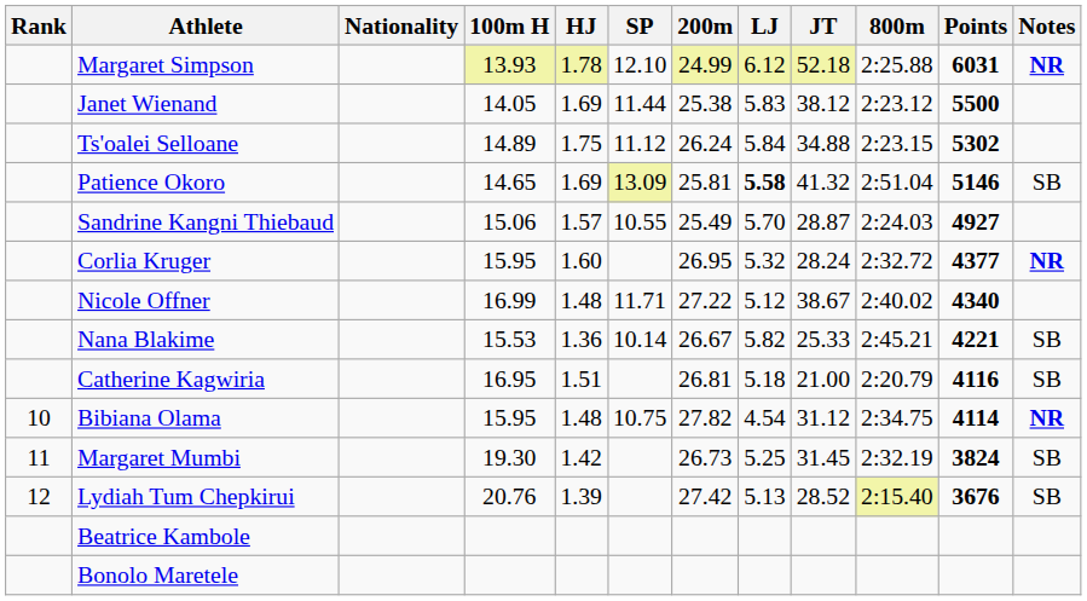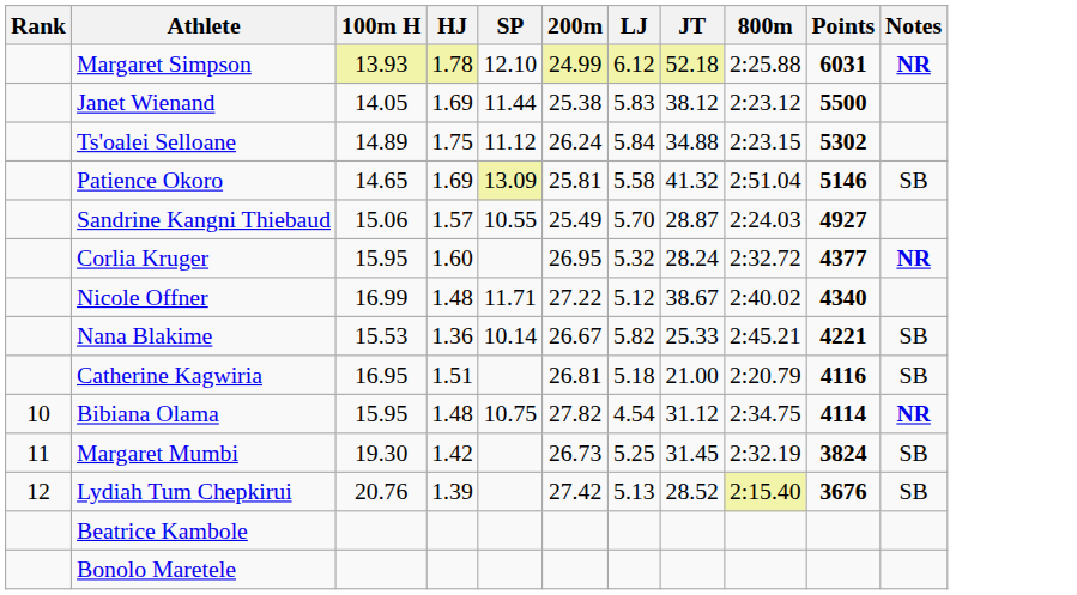- column: Nationality
Patience Okoro | LJ: bold -> normal
